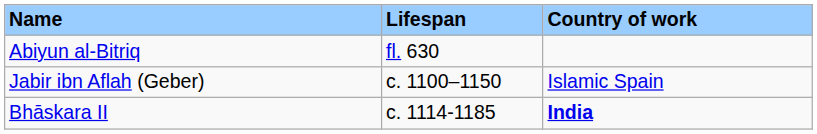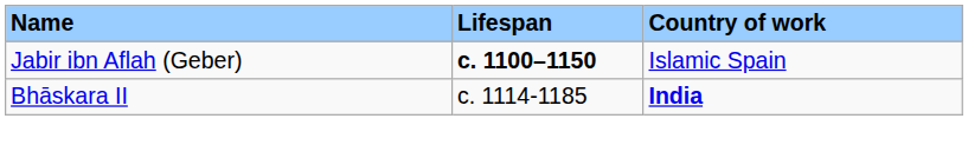- row: Abiyun al-Bitriq | fl. 630
Jabir ibn Aflah (Geber) | Lifespan: normal -> bold
